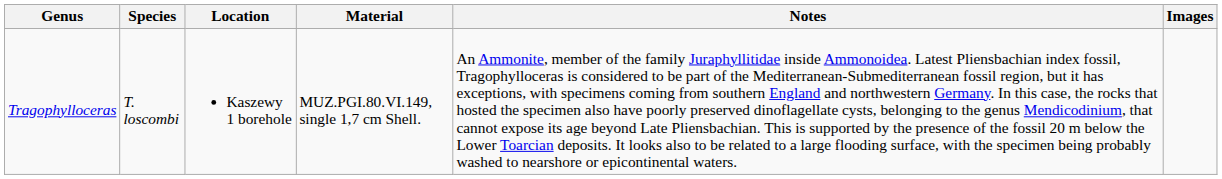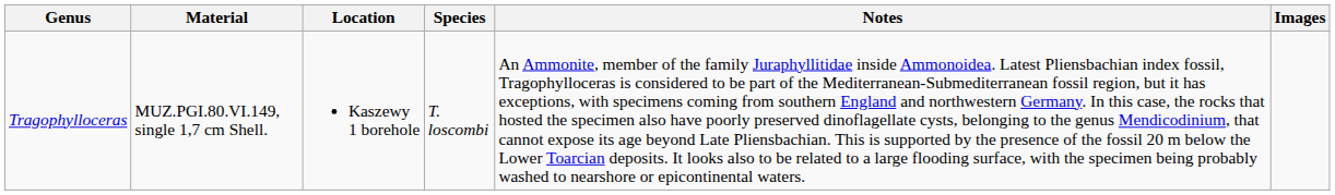columns swapped: Species <-> Material
